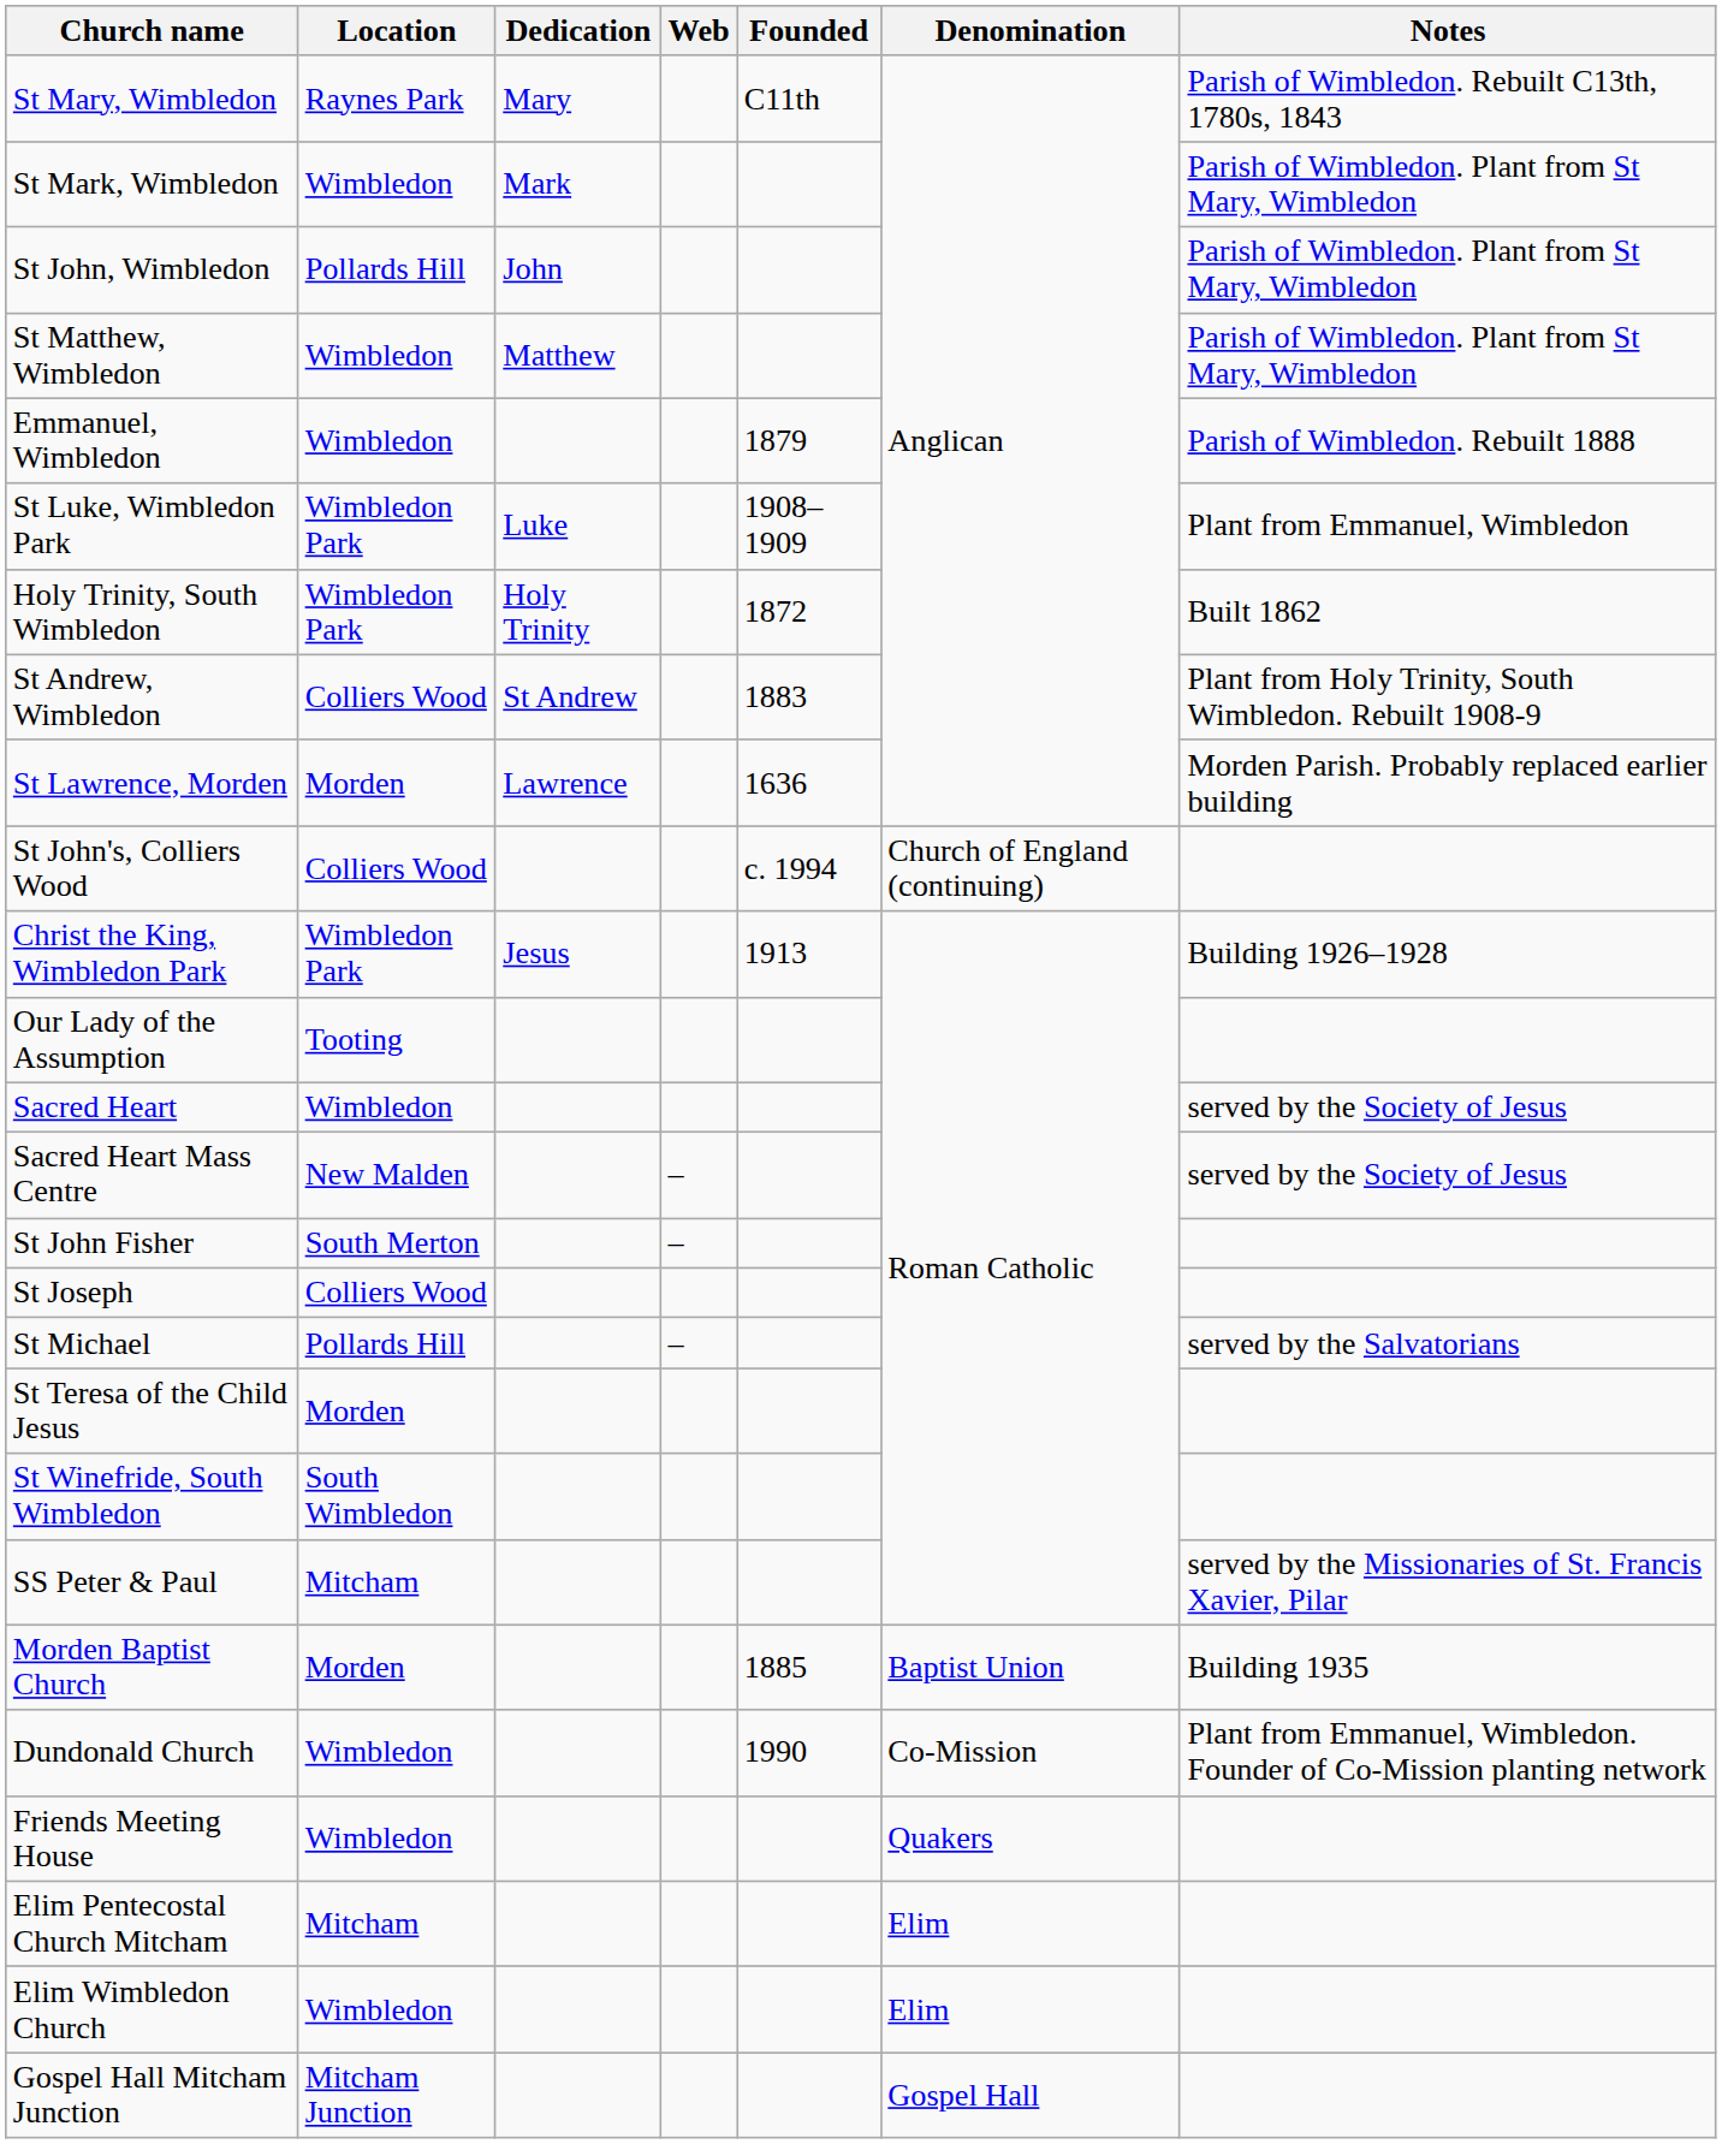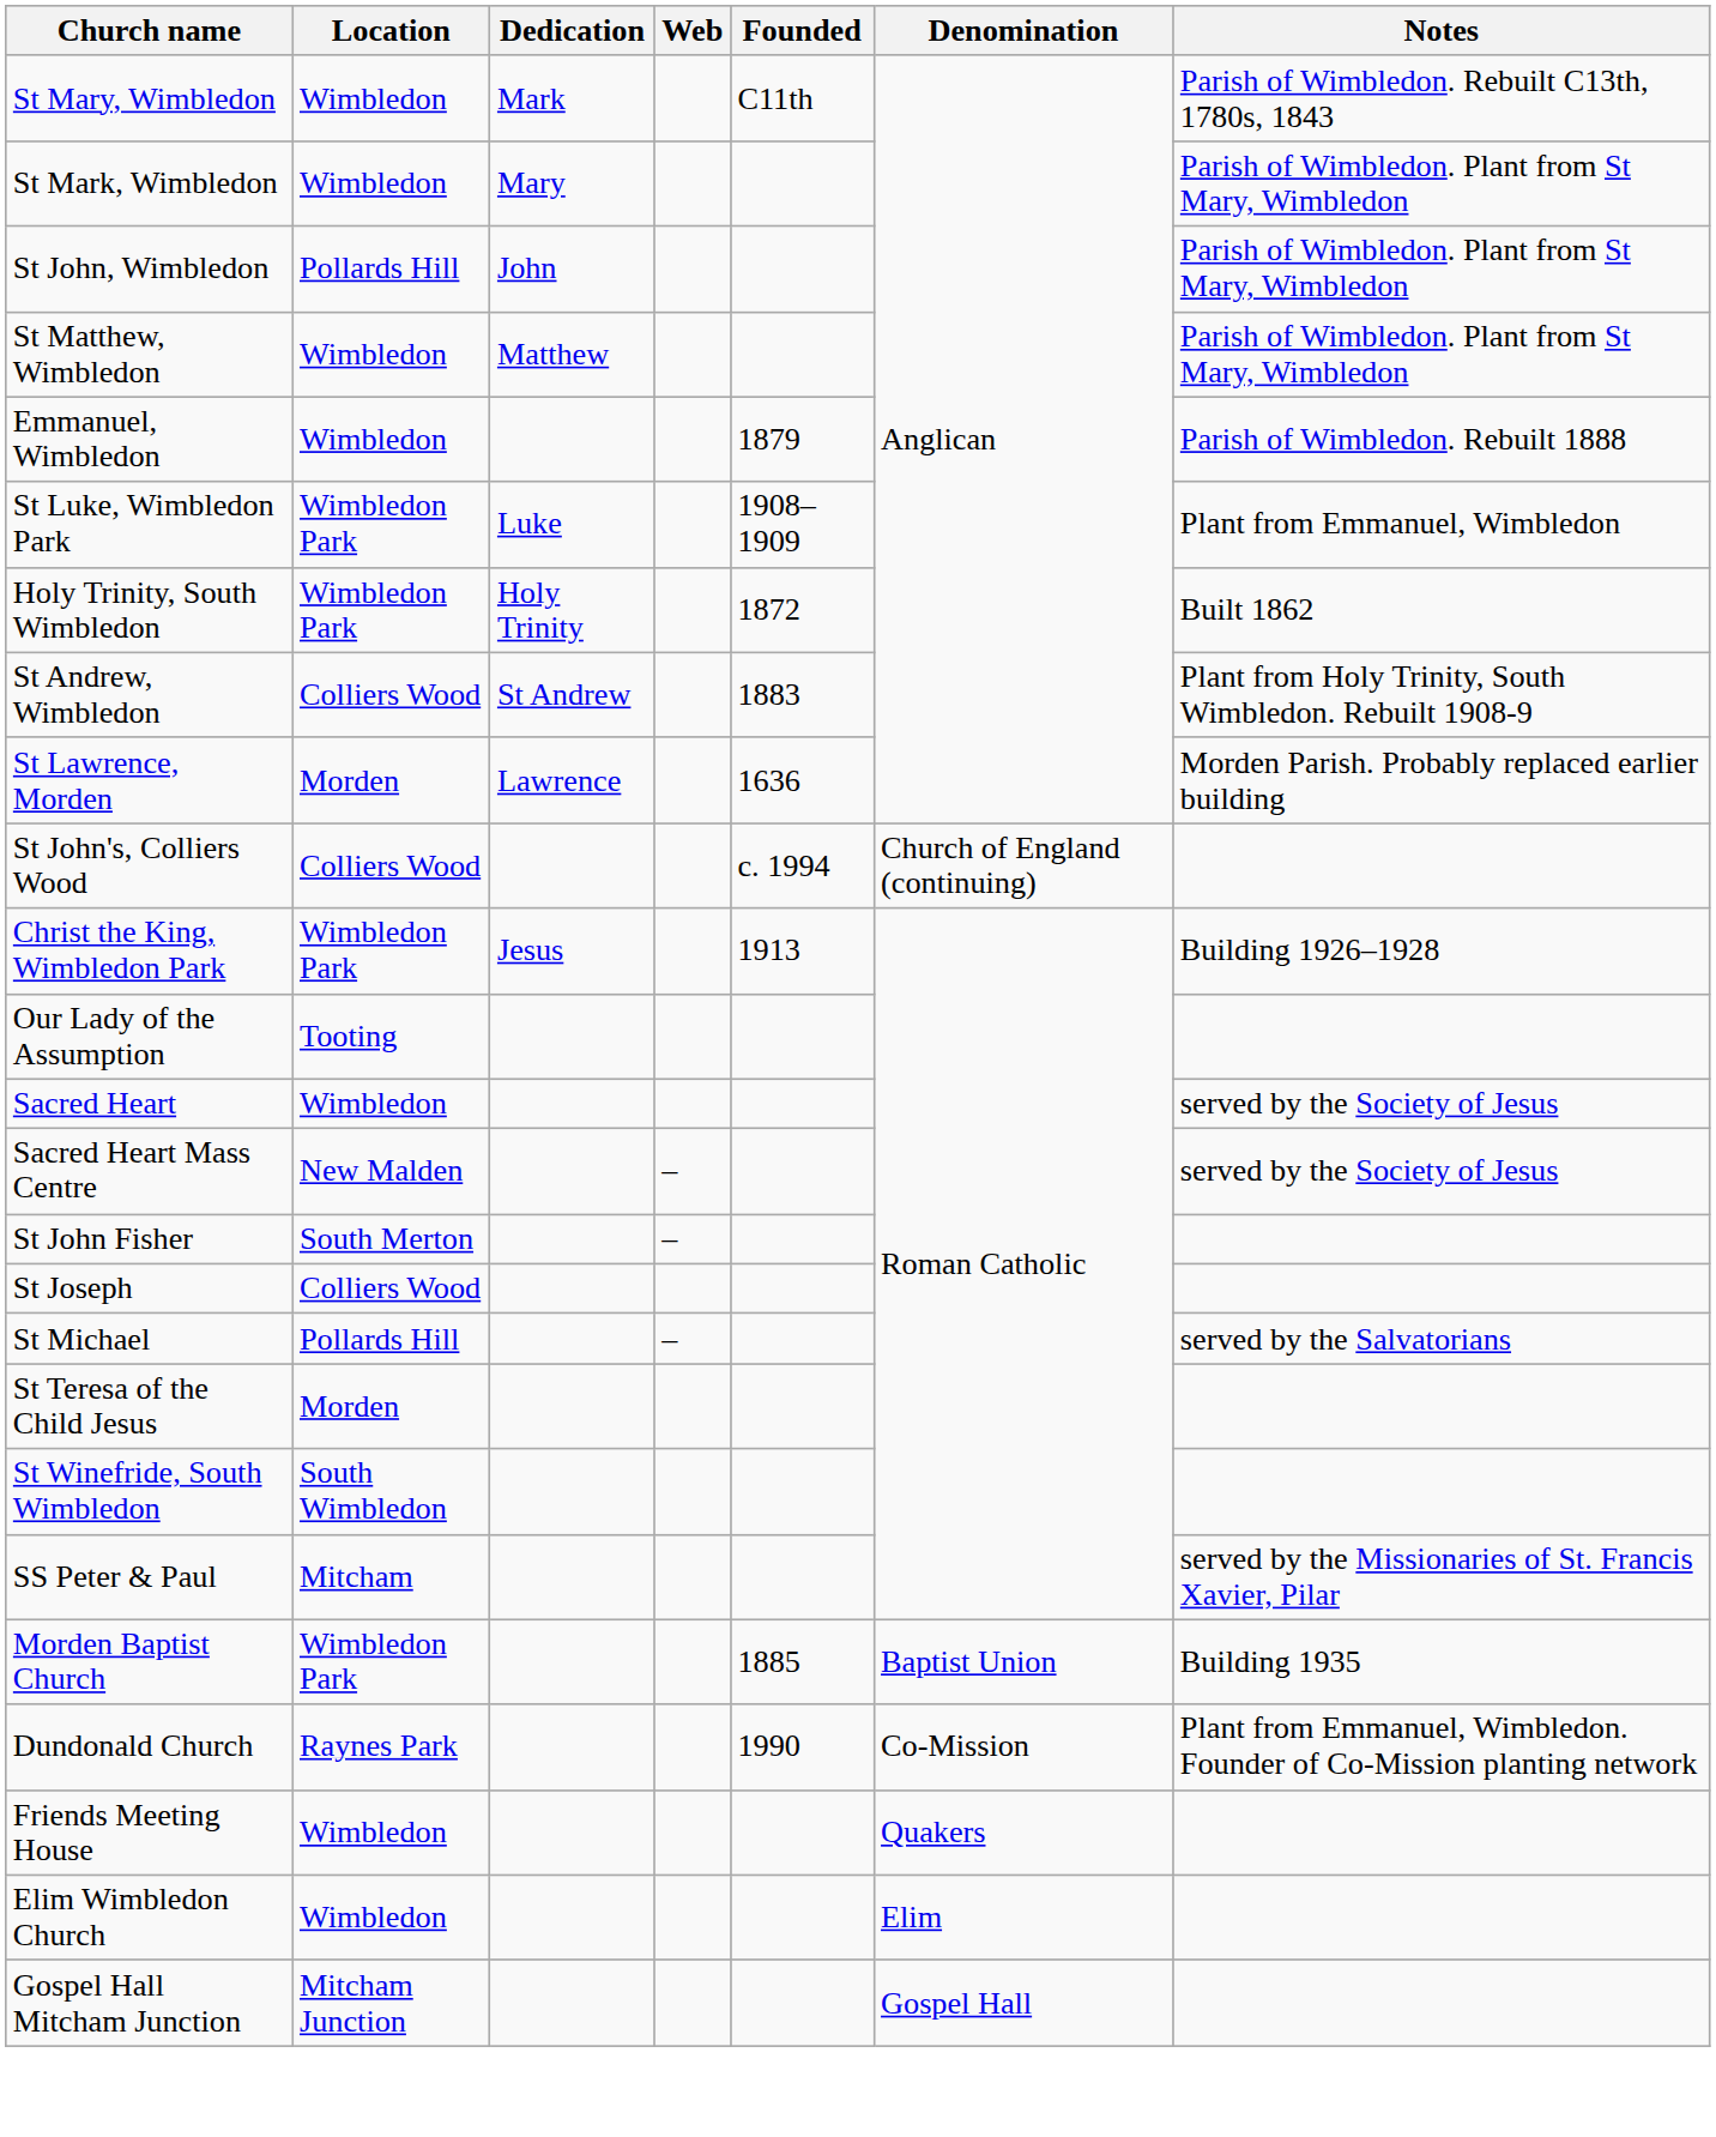St Mary, Wimbledon | Location: Raynes Park -> Wimbledon
St Mary, Wimbledon | Dedication: Mary -> Mark
St Mark, Wimbledon | Dedication: Mark -> Mary
Morden Baptist Church | Location: Morden -> Wimbledon Park
Dundonald Church | Location: Wimbledon -> Raynes Park
- row: Elim Pentecostal Church Mitcham | Mitcham | Elim
